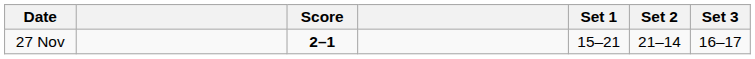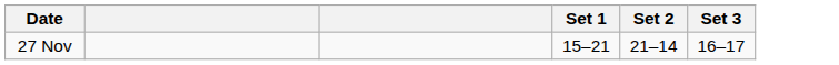- column: Score | 2–1
